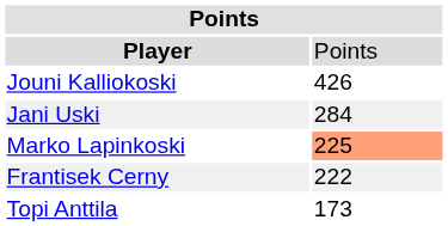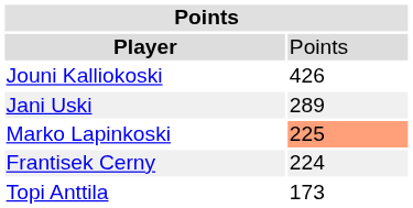Jani Uski | column 2: 284 -> 289
Frantisek Cerny | column 2: 222 -> 224
